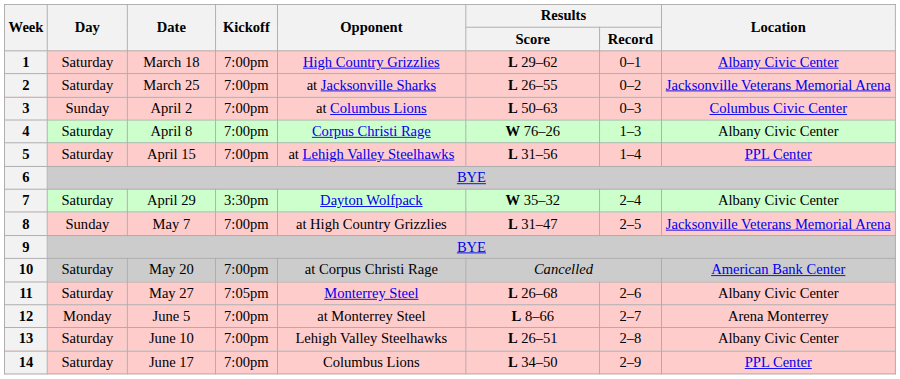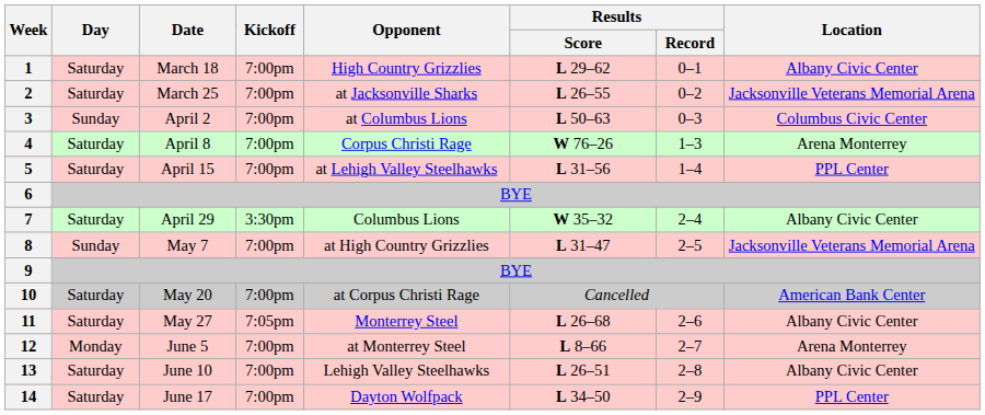4 | Location: Albany Civic Center -> Arena Monterrey
7 | Opponent: Dayton Wolfpack -> Columbus Lions
14 | Opponent: Columbus Lions -> Dayton Wolfpack
